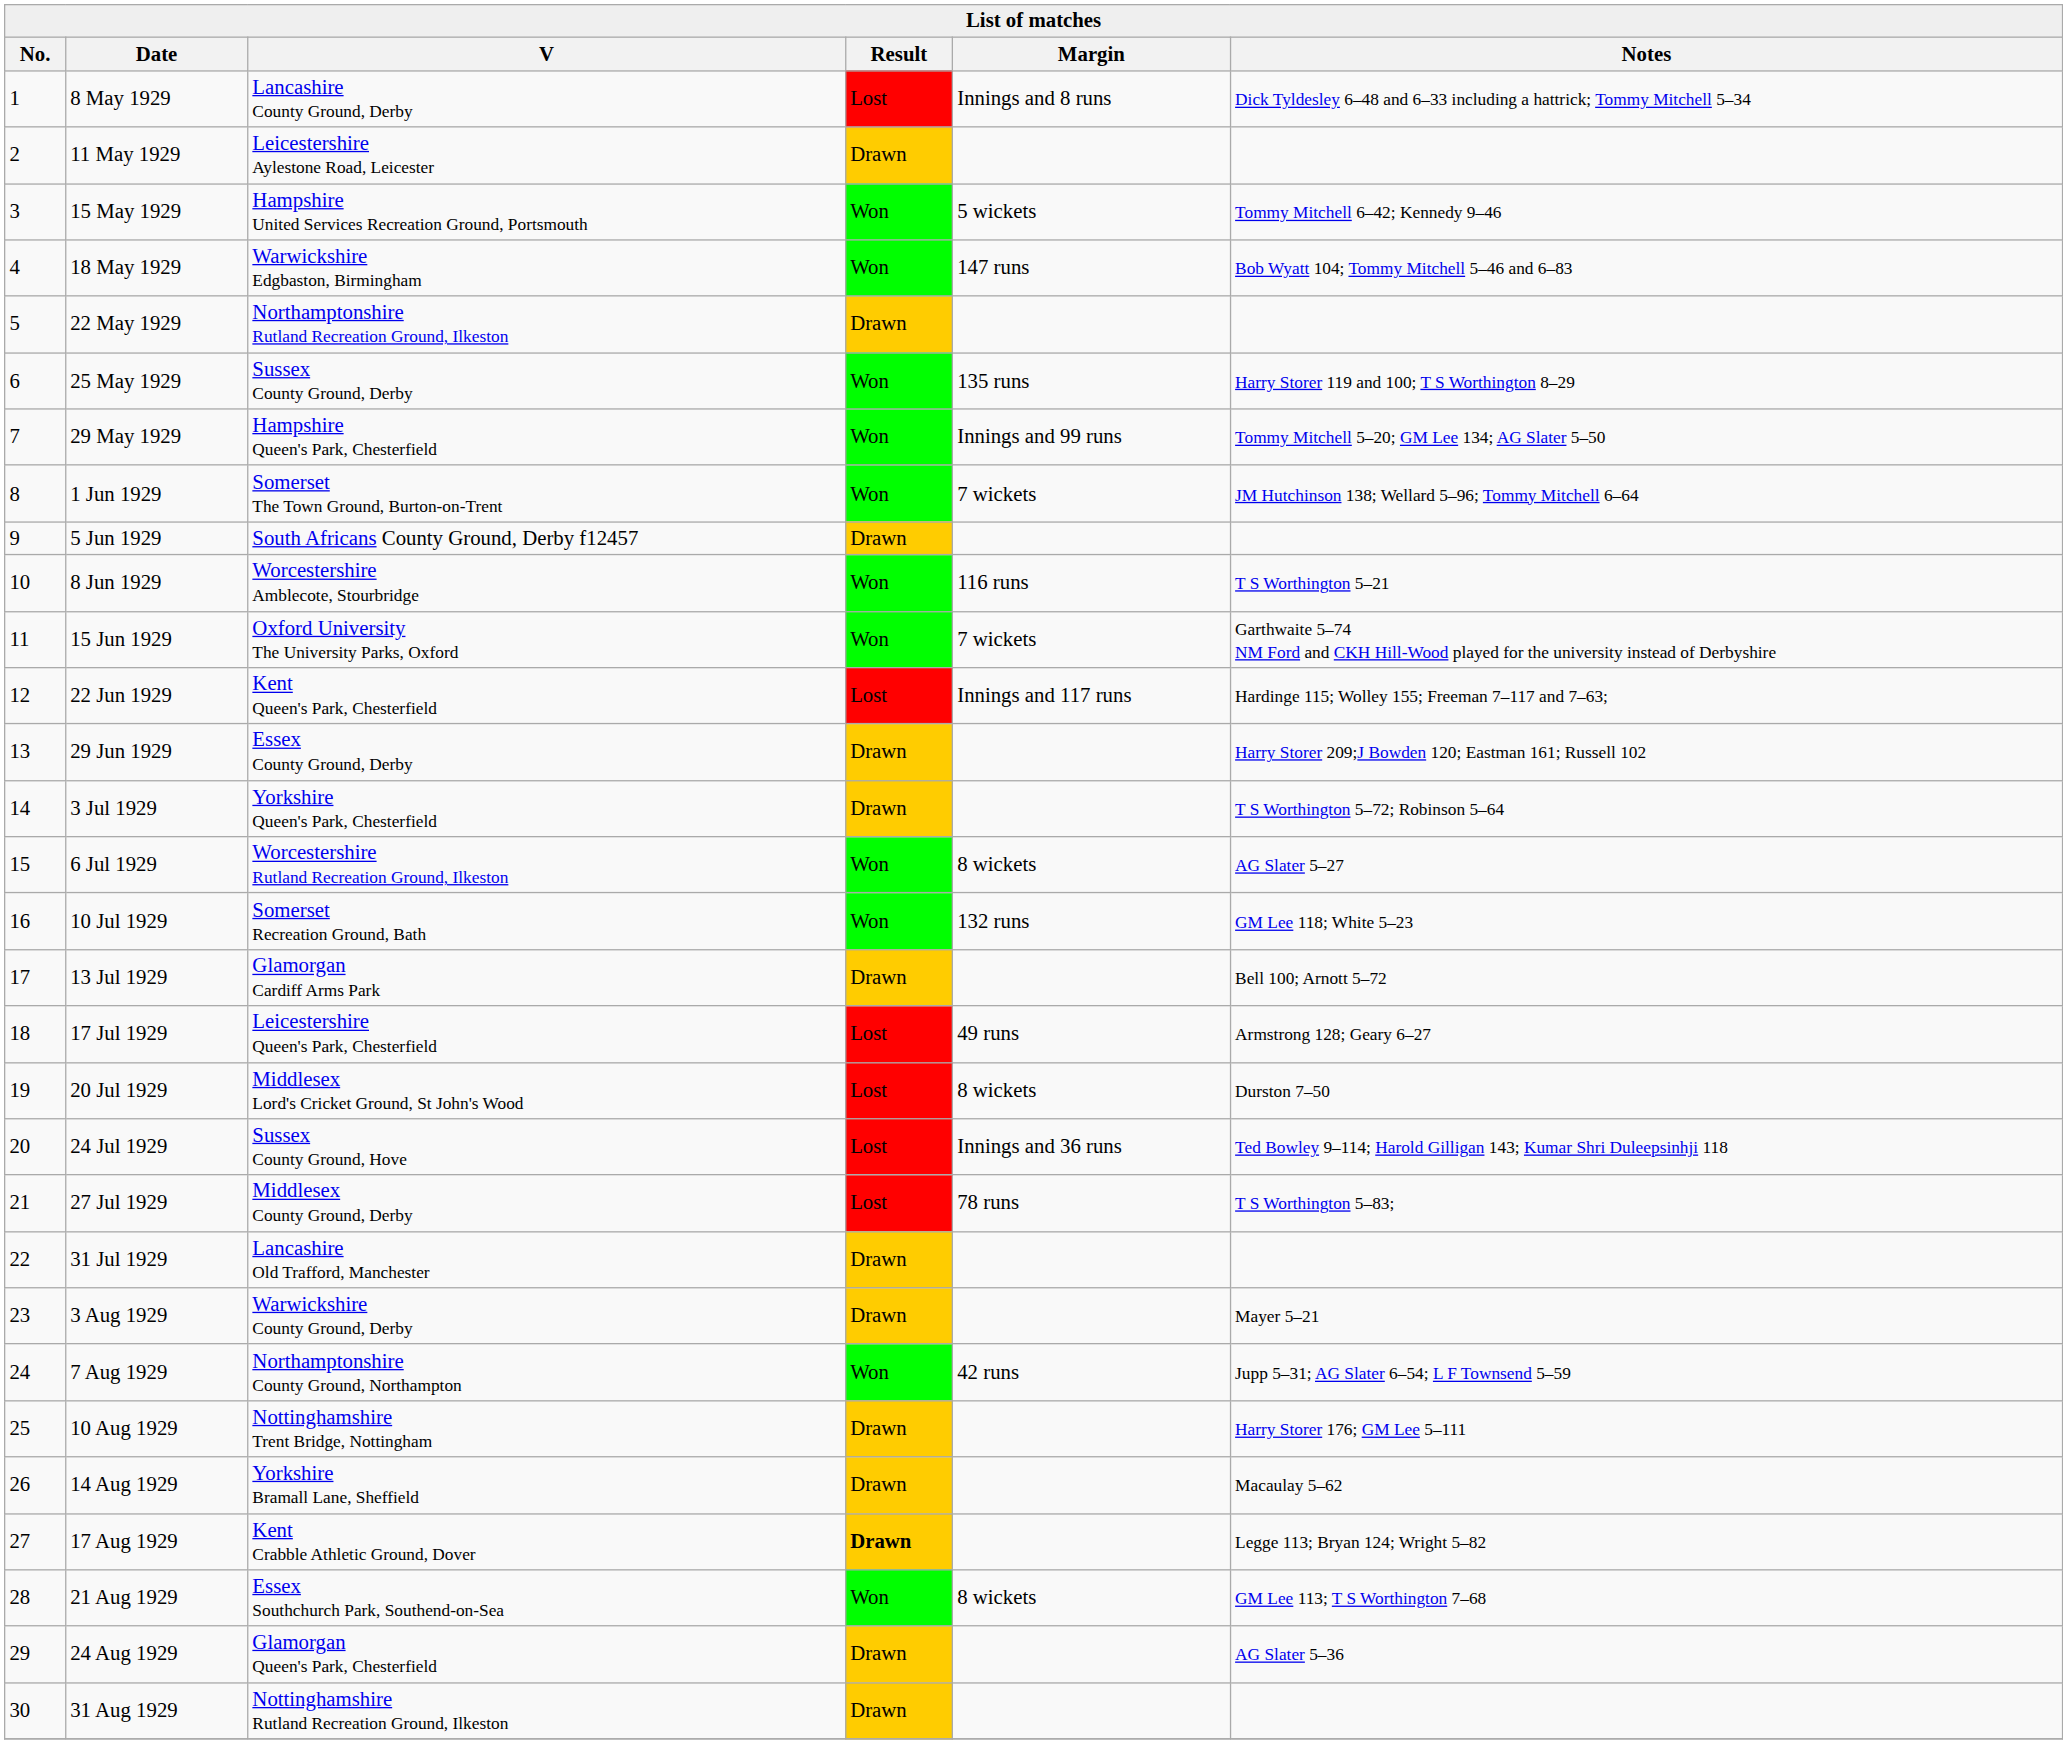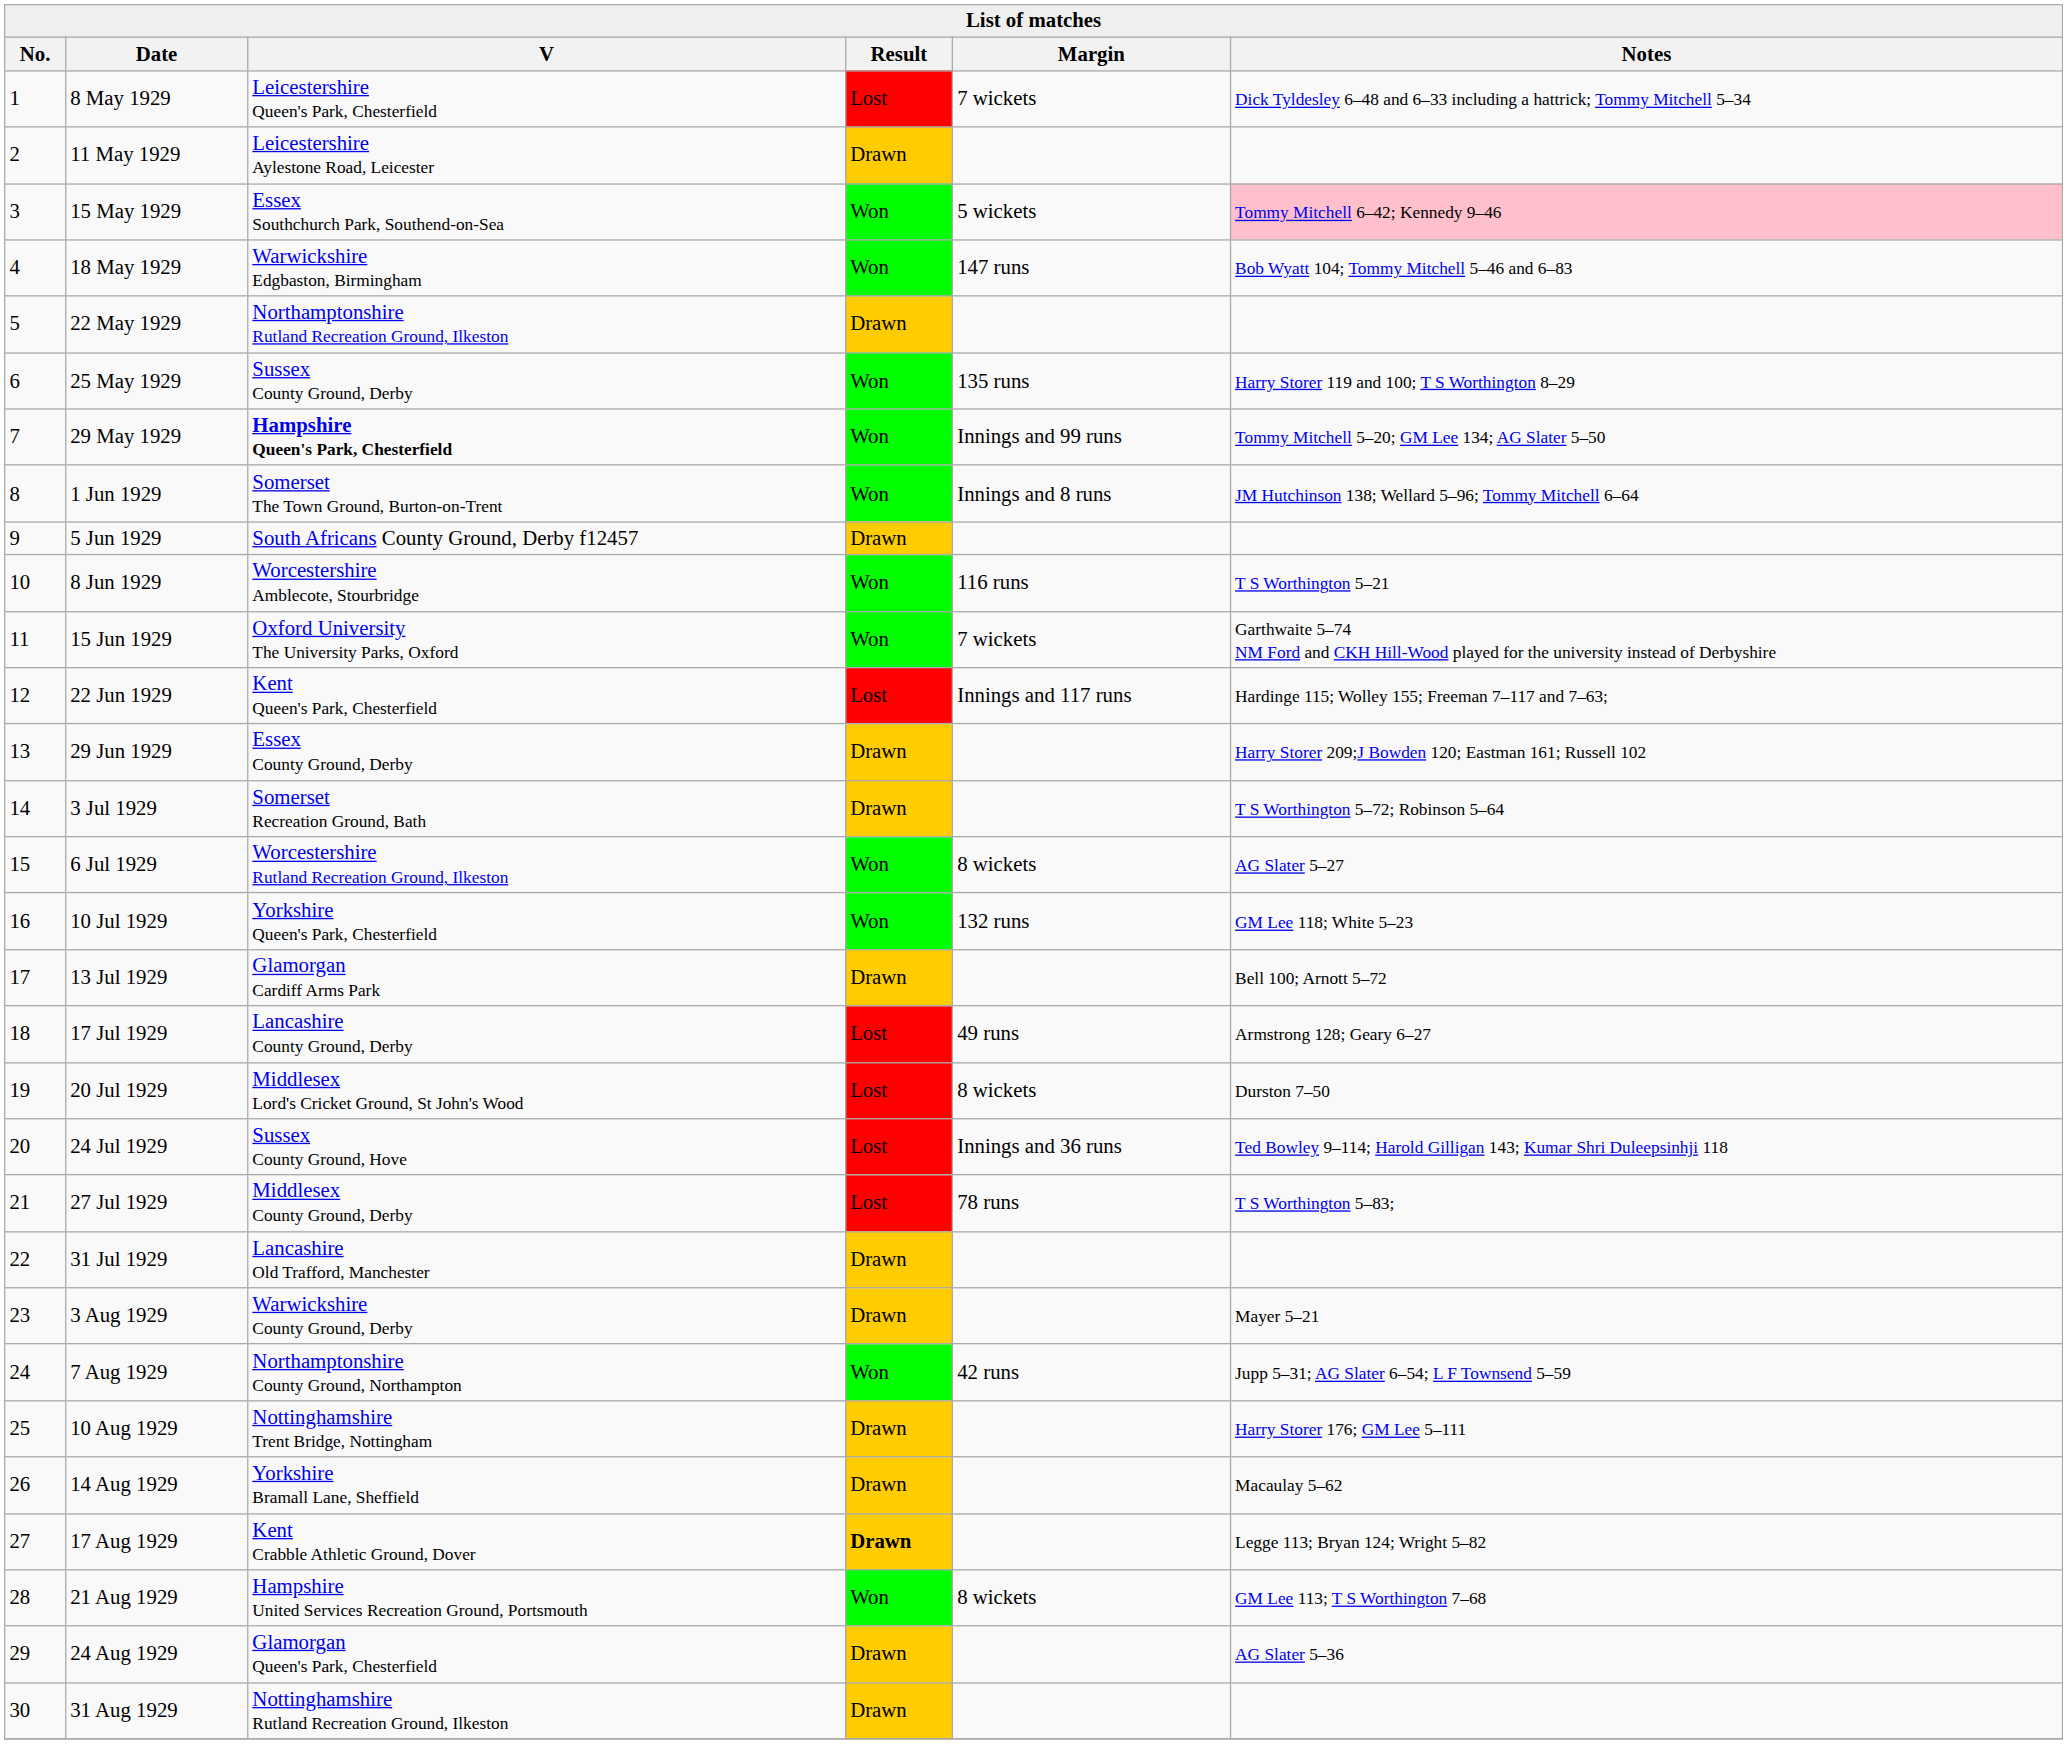8 May 1929 | V: Lancashire County Ground, Derby -> Leicestershire Queen's Park, Chesterfield
8 May 1929 | Margin: Innings and 8 runs -> 7 wickets
15 May 1929 | V: Hampshire United Services Recreation Ground, Portsmouth -> Essex Southchurch Park, Southend-on-Sea
15 May 1929 | Notes: no background -> pink background
29 May 1929 | V: normal -> bold
1 Jun 1929 | Margin: 7 wickets -> Innings and 8 runs
3 Jul 1929 | V: Yorkshire Queen's Park, Chesterfield -> Somerset Recreation Ground, Bath
10 Jul 1929 | V: Somerset Recreation Ground, Bath -> Yorkshire Queen's Park, Chesterfield
17 Jul 1929 | V: Leicestershire Queen's Park, Chesterfield -> Lancashire County Ground, Derby
21 Aug 1929 | V: Essex Southchurch Park, Southend-on-Sea -> Hampshire United Services Recreation Ground, Portsmouth
